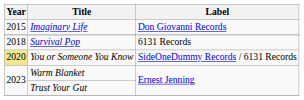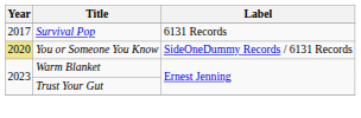- row: 2015 | Imaginary Life | Don Giovanni Records
Survival Pop | Year: 2018 -> 2017
